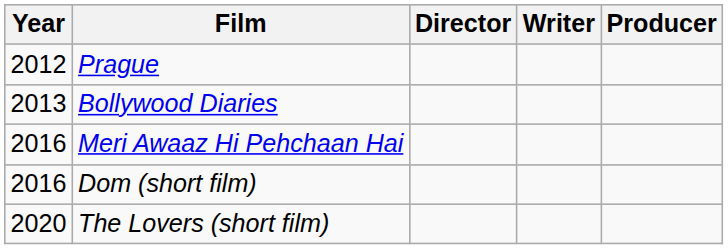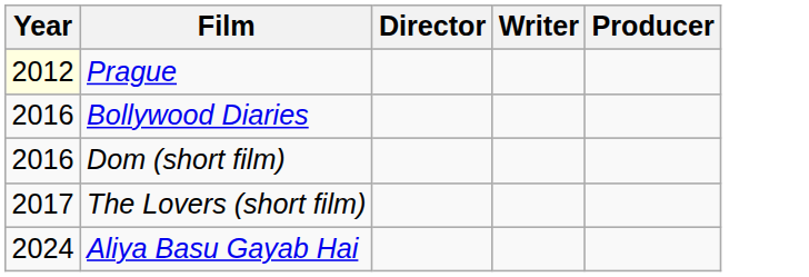Prague | Year: no background -> lightyellow background
Bollywood Diaries | Year: 2013 -> 2016
- row: 2016 | Meri Awaaz Hi Pehchaan Hai
The Lovers (short film) | Year: 2020 -> 2017
+ row: 2024 | Aliya Basu Gayab Hai
